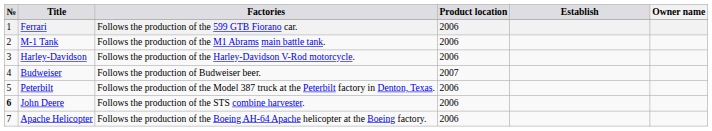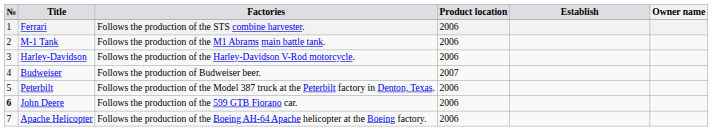Ferrari | Factories: Follows the production of the 599 GTB Fiorano car. -> Follows the production of the STS combine harvester.
John Deere | Factories: Follows the production of the STS combine harvester. -> Follows the production of the 599 GTB Fiorano car.
